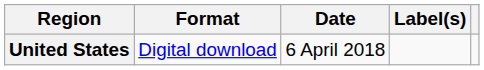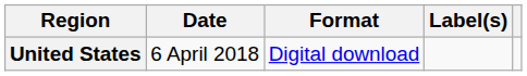columns swapped: Date <-> Format
